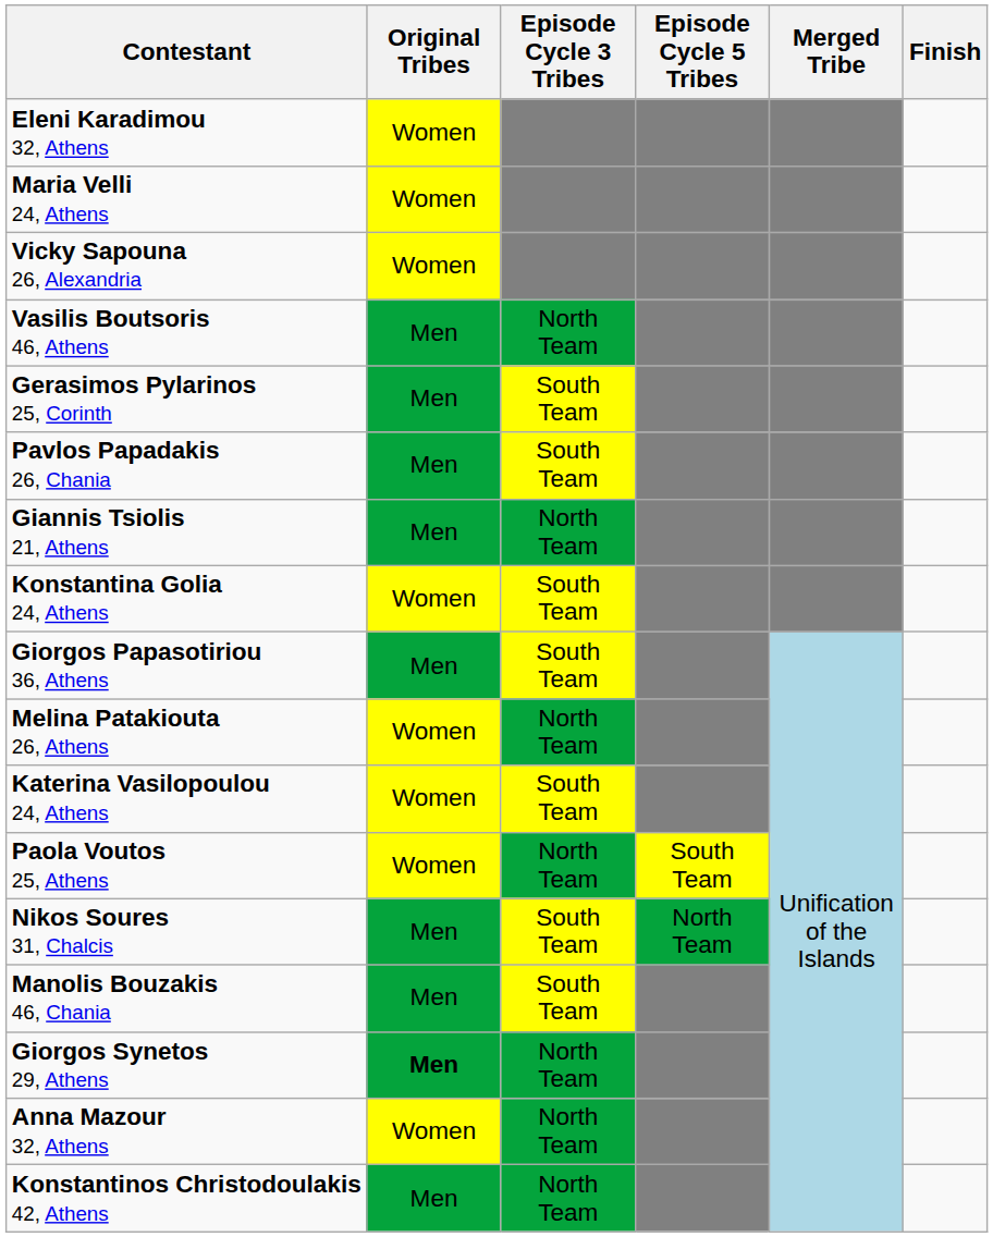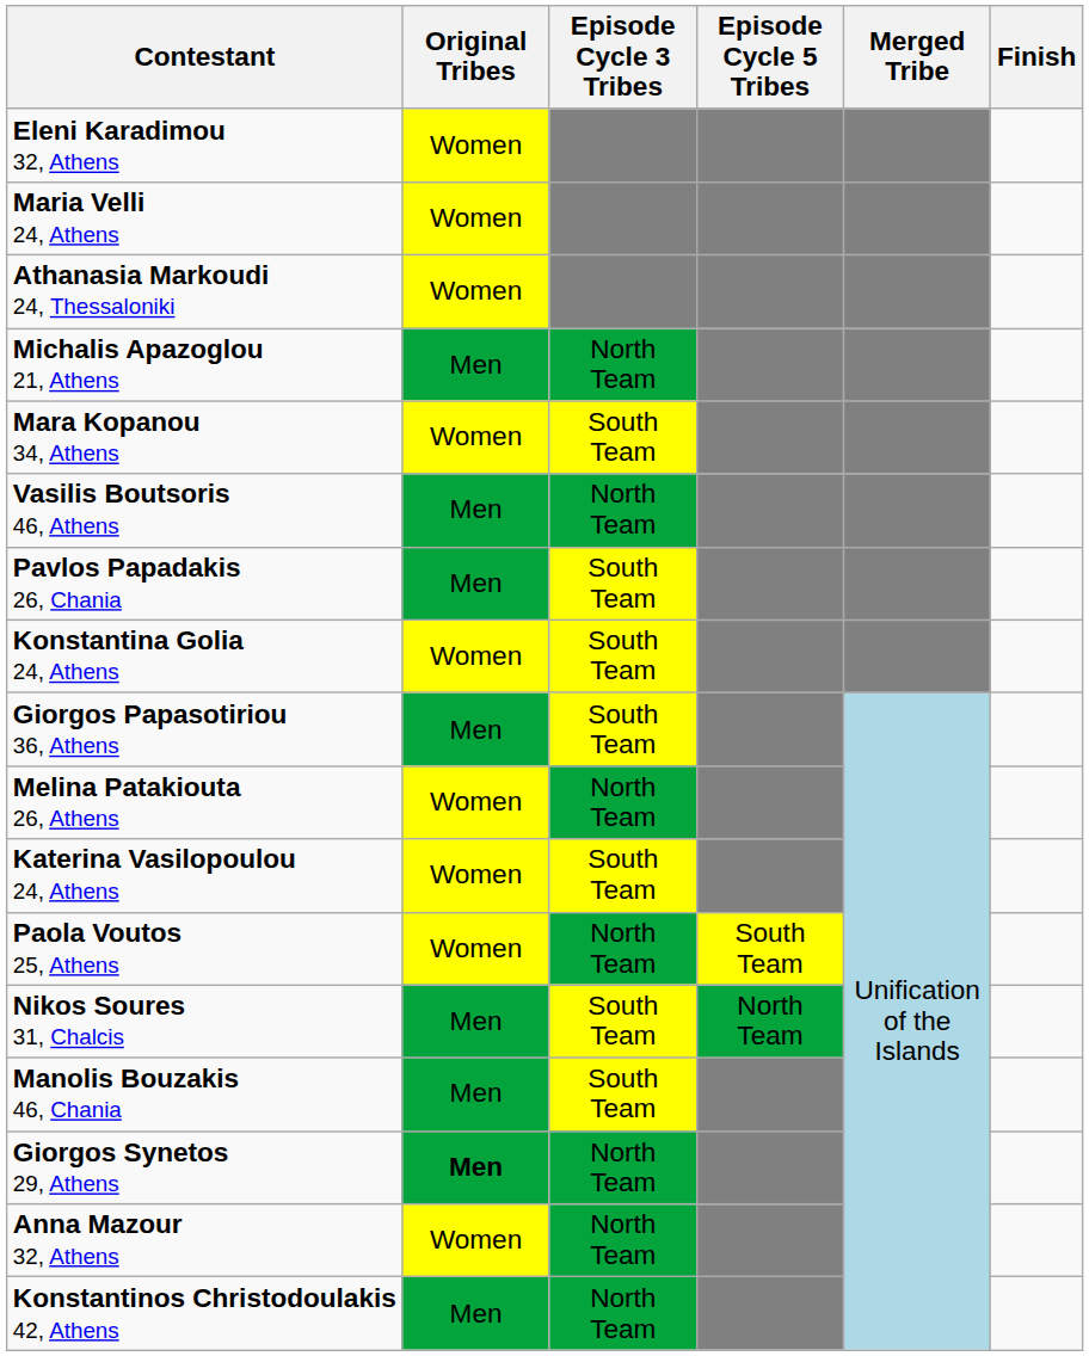- row: Vicky Sapouna 26, Alexandria | Women
+ row: Athanasia Markoudi 24, Thessaloniki | Women
+ row: Michalis Apazoglou 21, Athens | Men | North Team
+ row: Mara Kopanou 34, Athens | Women | South Team
- row: Gerasimos Pylarinos 25, Corinth | Men | South Team
- row: Giannis Tsiolis 21, Athens | Men | North Team
